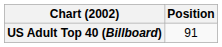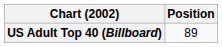US Adult Top 40 (Billboard) | Position: 91 -> 89
